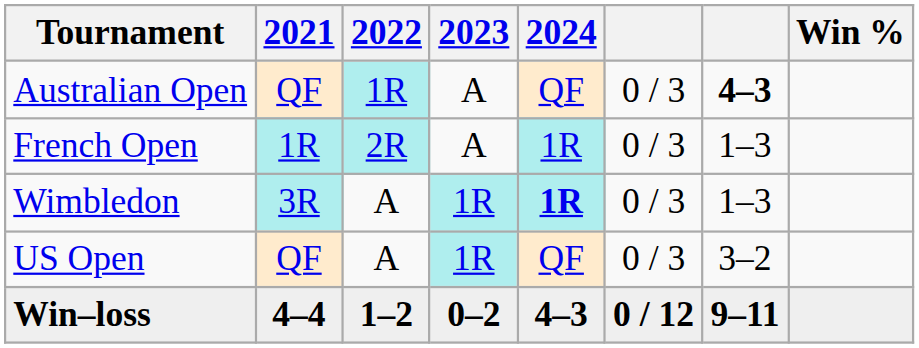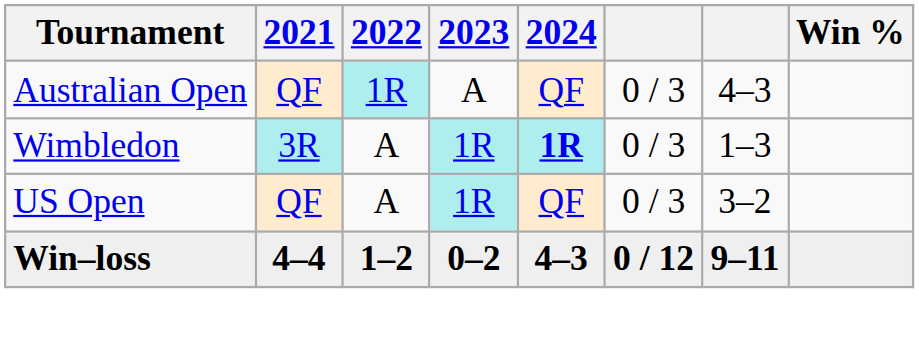Australian Open | column 7: bold -> normal
- row: French Open | 1R | 2R | A | 1R | 0 / 3 | 1–3
